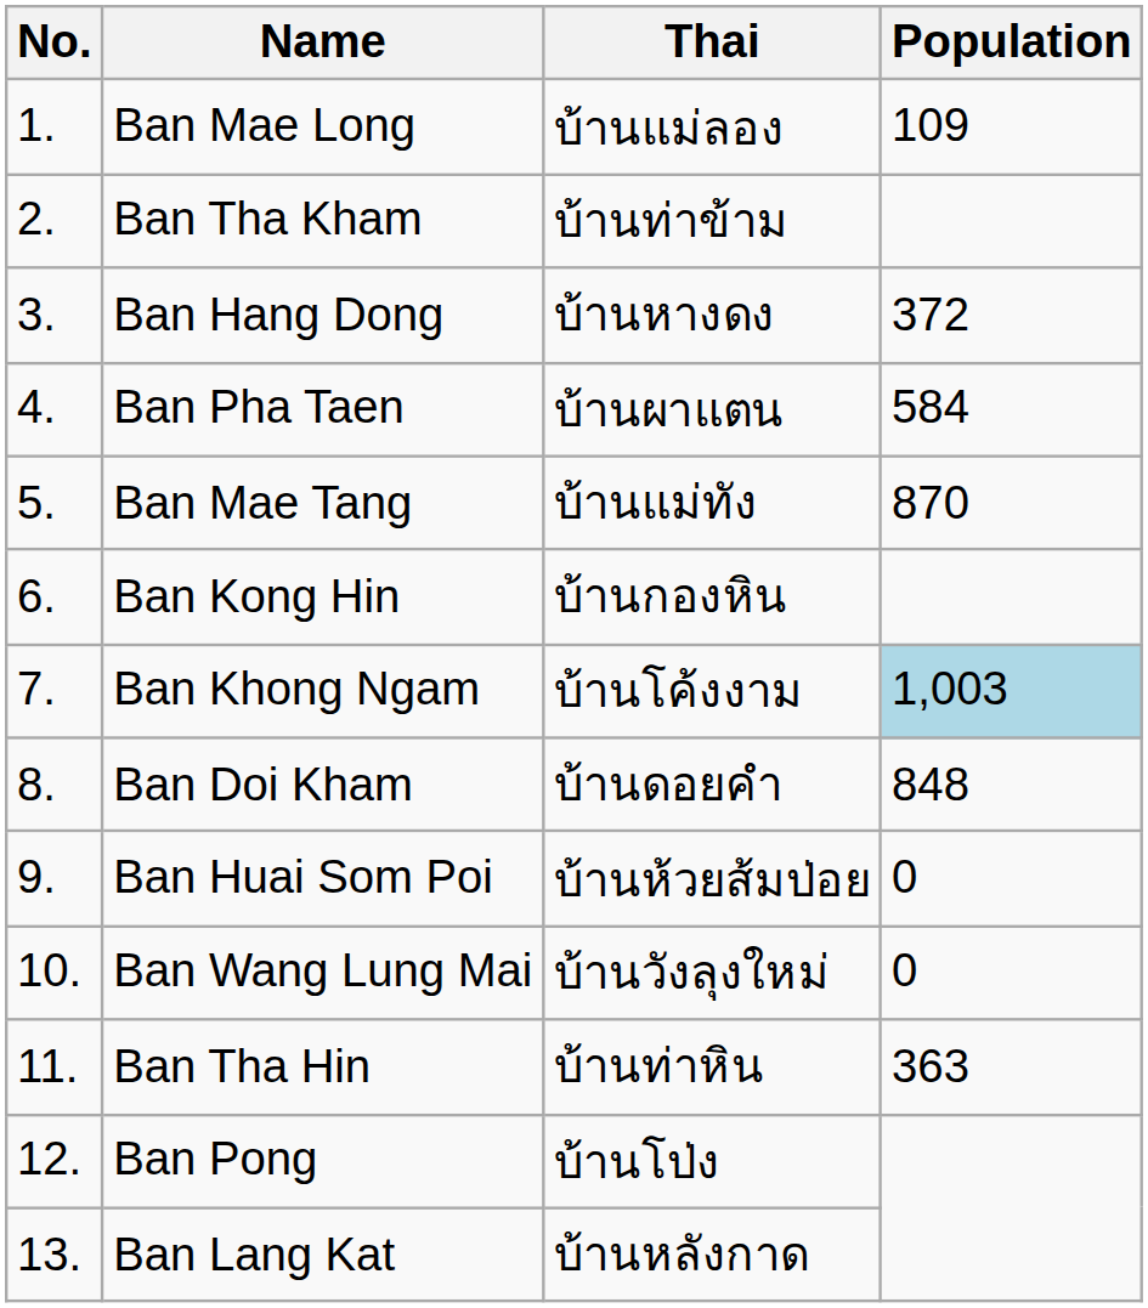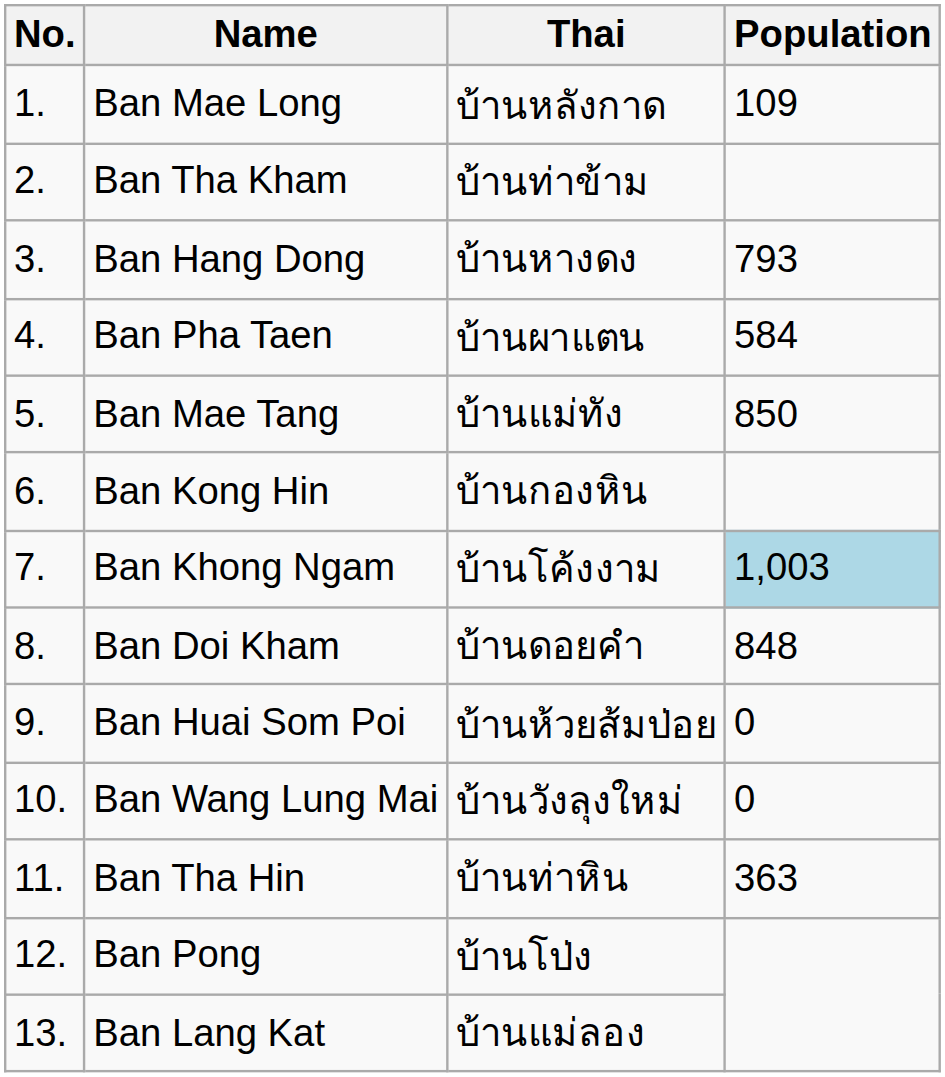Ban Mae Long | Thai: บ้านแม่ลอง -> บ้านหลังกาด
Ban Hang Dong | Population: 372 -> 793
Ban Mae Tang | Population: 870 -> 850
Ban Lang Kat | Thai: บ้านหลังกาด -> บ้านแม่ลอง
